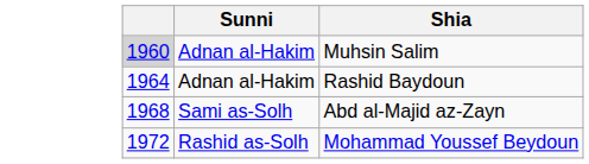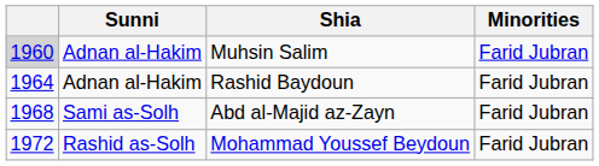+ column: Minorities | Farid Jubran | Farid Jubran | Farid Jubran | Farid Jubran
